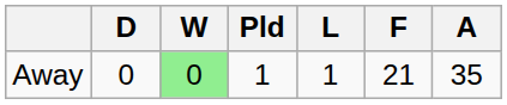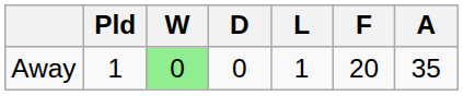columns swapped: Pld <-> D
Away | F: 21 -> 20
